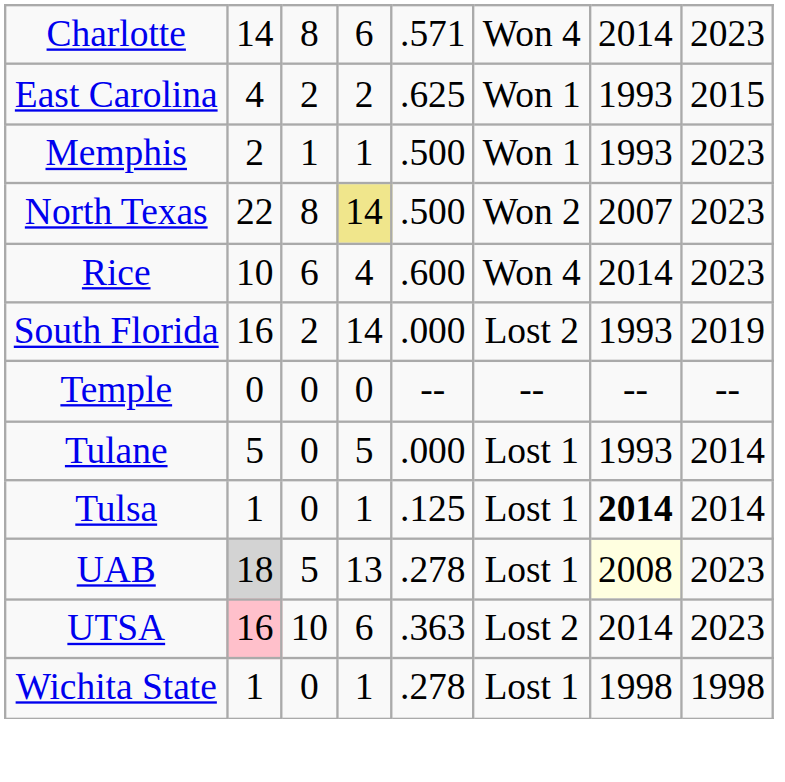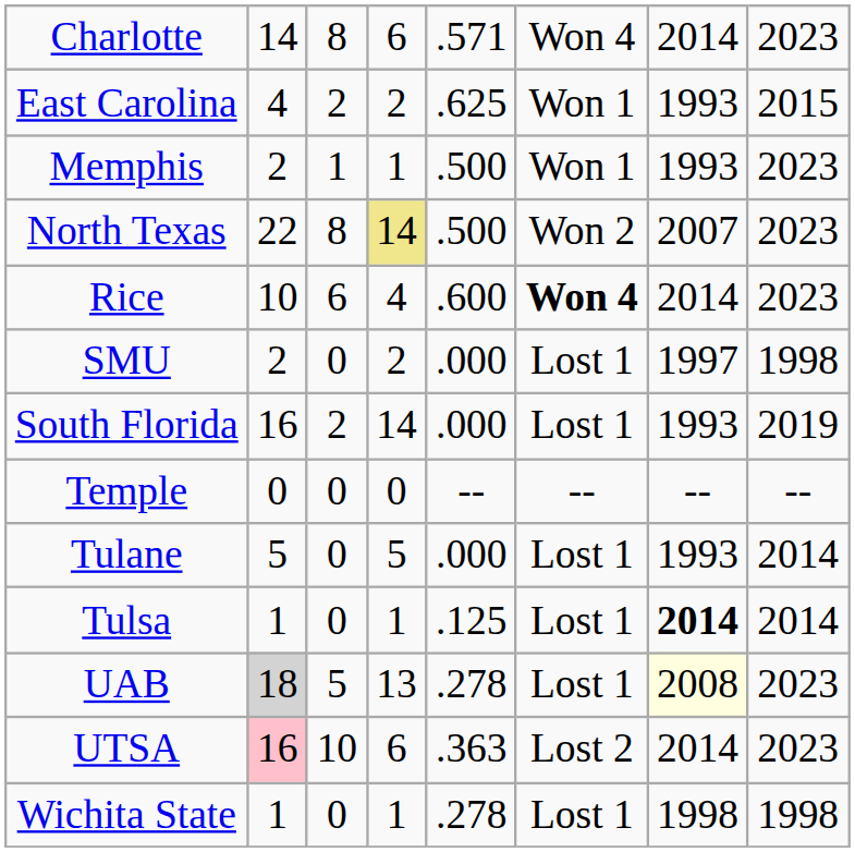Rice | column 6: normal -> bold
+ row: SMU | 2 | 0 | 2 | .000 | Lost 1 | 1997 | 1998
South Florida | column 6: Lost 2 -> Lost 1
